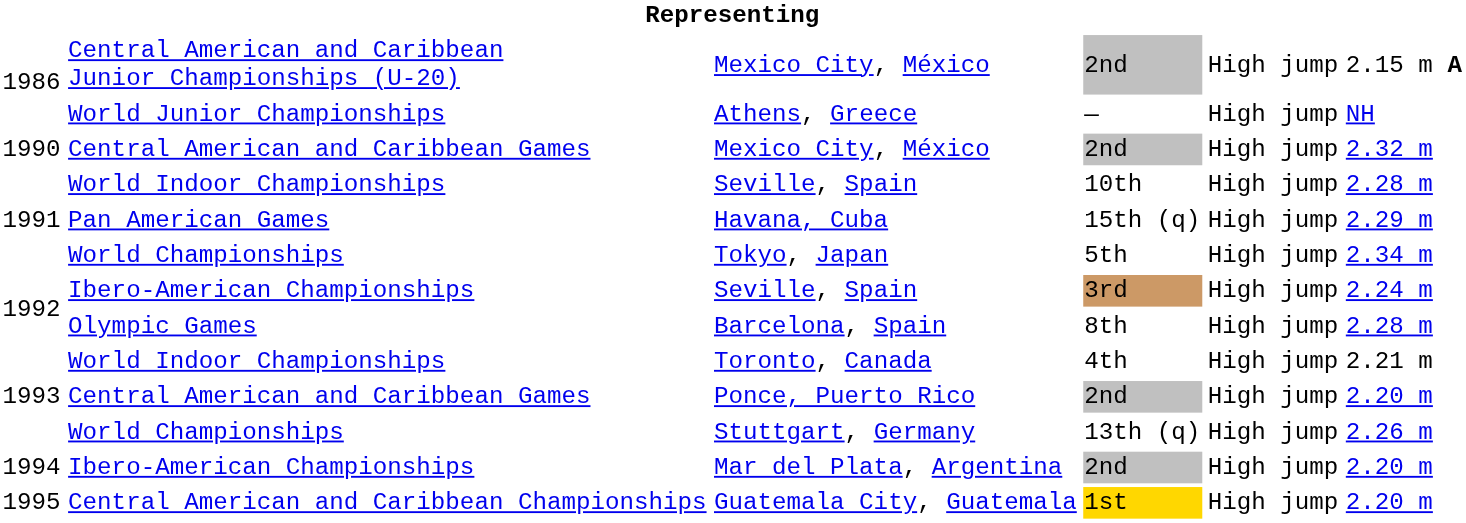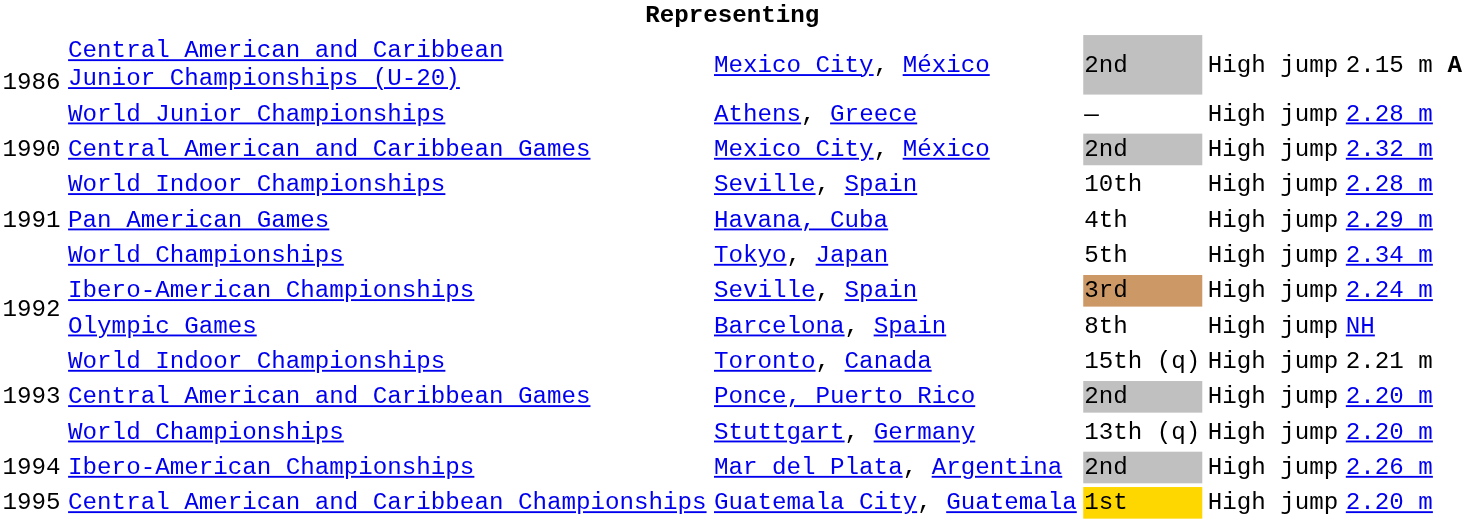Athens, Greece | column 6: NH -> 2.28 m
Havana, Cuba | column 4: 15th (q) -> 4th
Barcelona, Spain | column 6: 2.28 m -> NH
Toronto, Canada | column 4: 4th -> 15th (q)
Stuttgart, Germany | column 6: 2.26 m -> 2.20 m
Mar del Plata, Argentina | column 6: 2.20 m -> 2.26 m
